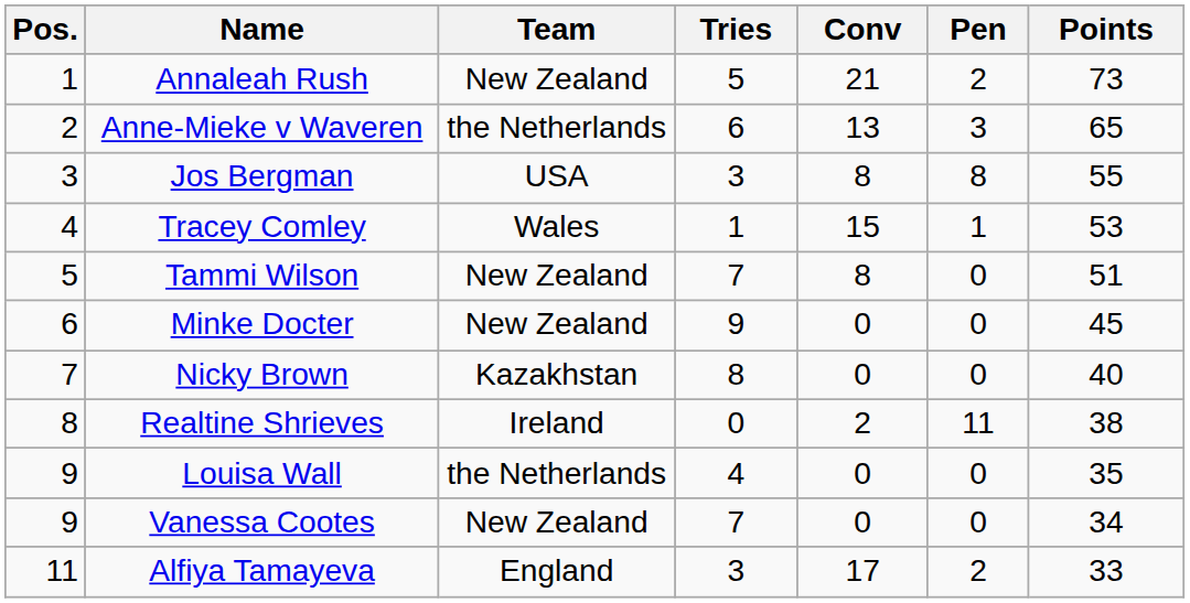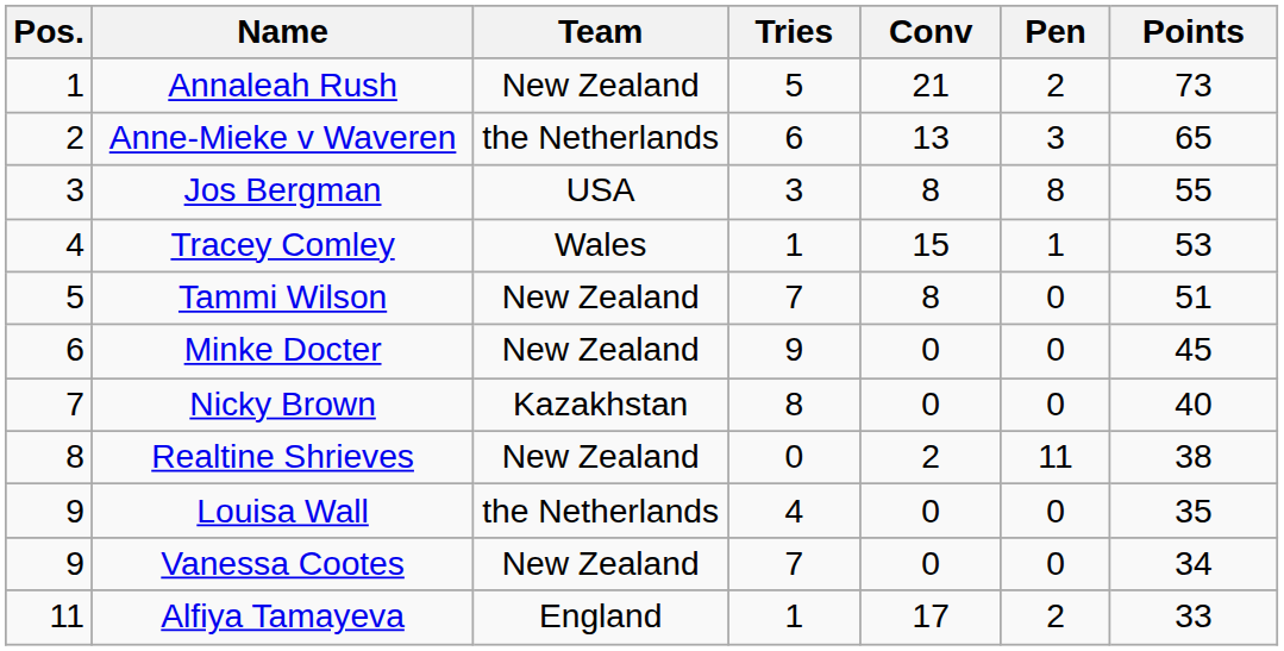Realtine Shrieves | Team: Ireland -> New Zealand
Alfiya Tamayeva | Tries: 3 -> 1
